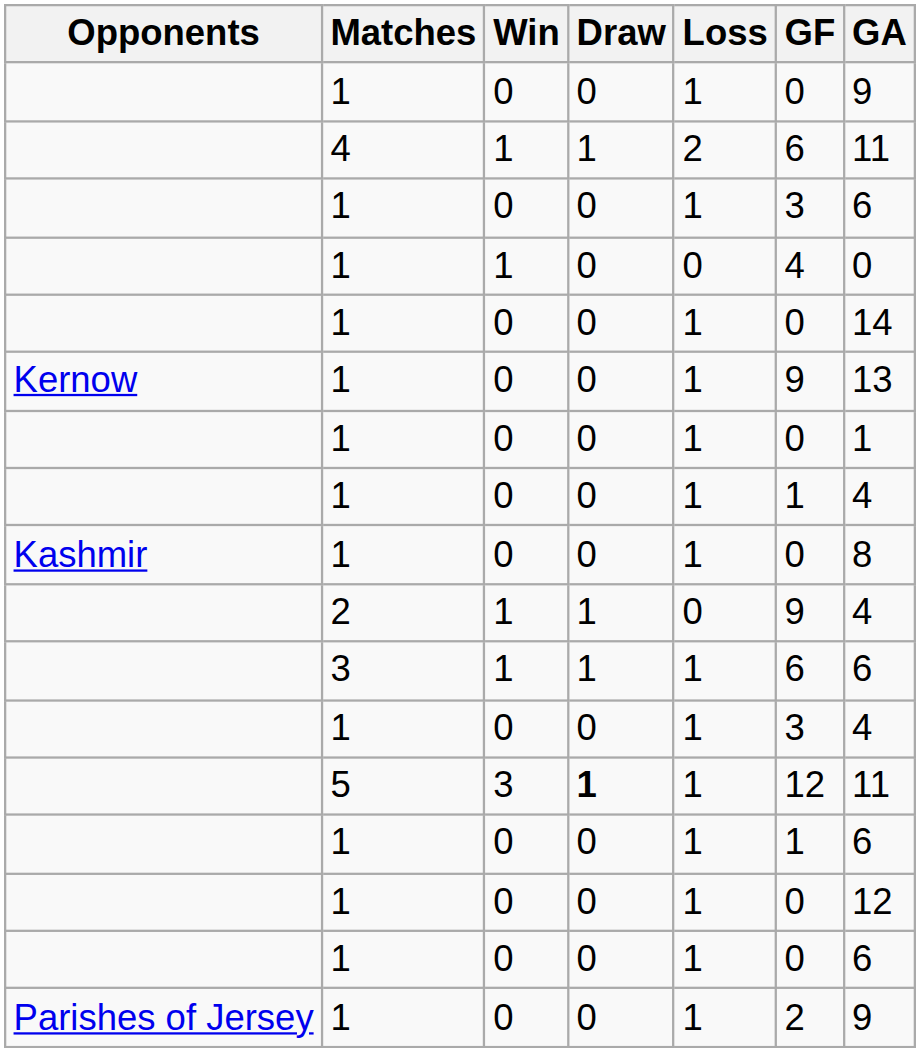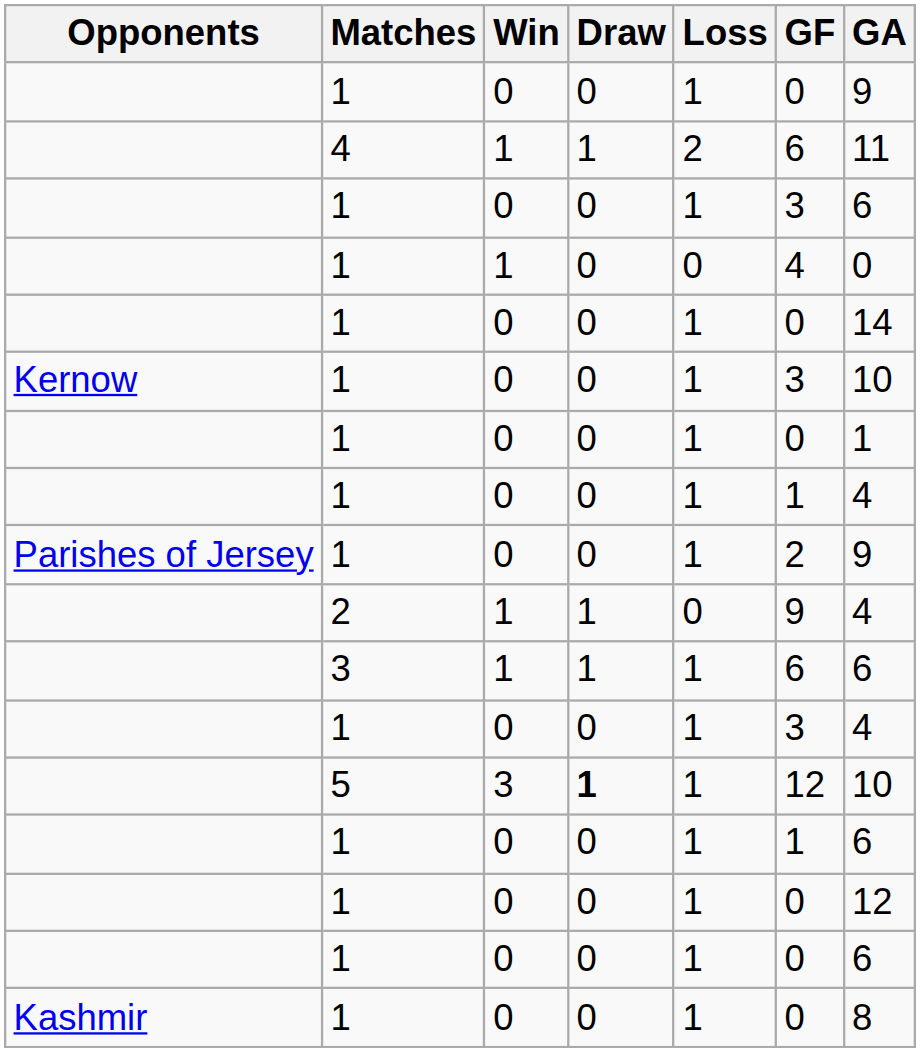Kernow / 1 | GF: 9 -> 3
Kernow / 1 | GA: 13 -> 10
rows swapped: Parishes of Jersey / 1 <-> Kashmir / 1
5 | GA: 11 -> 10
